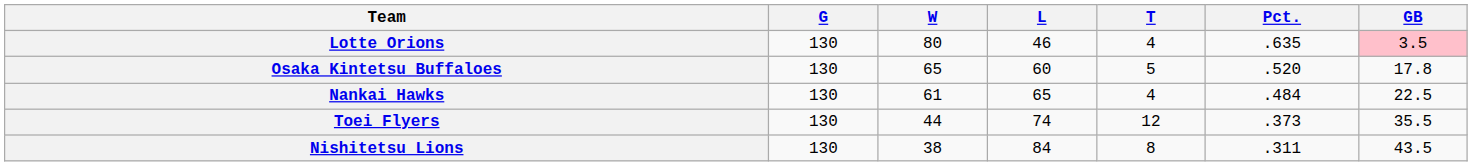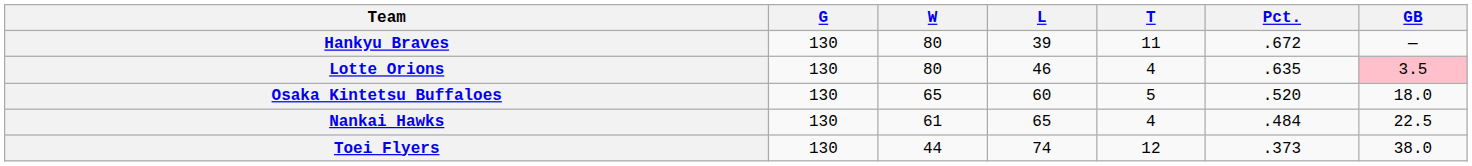+ row: Hankyu Braves | 130 | 80 | 39 | 11 | .672 | —
Osaka Kintetsu Buffaloes | GB: 17.8 -> 18.0
Toei Flyers | GB: 35.5 -> 38.0
- row: Nishitetsu Lions | 130 | 38 | 84 | 8 | .311 | 43.5
